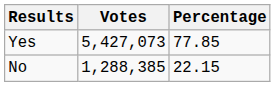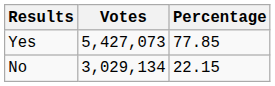No | Votes: 1,288,385 -> 3,029,134
